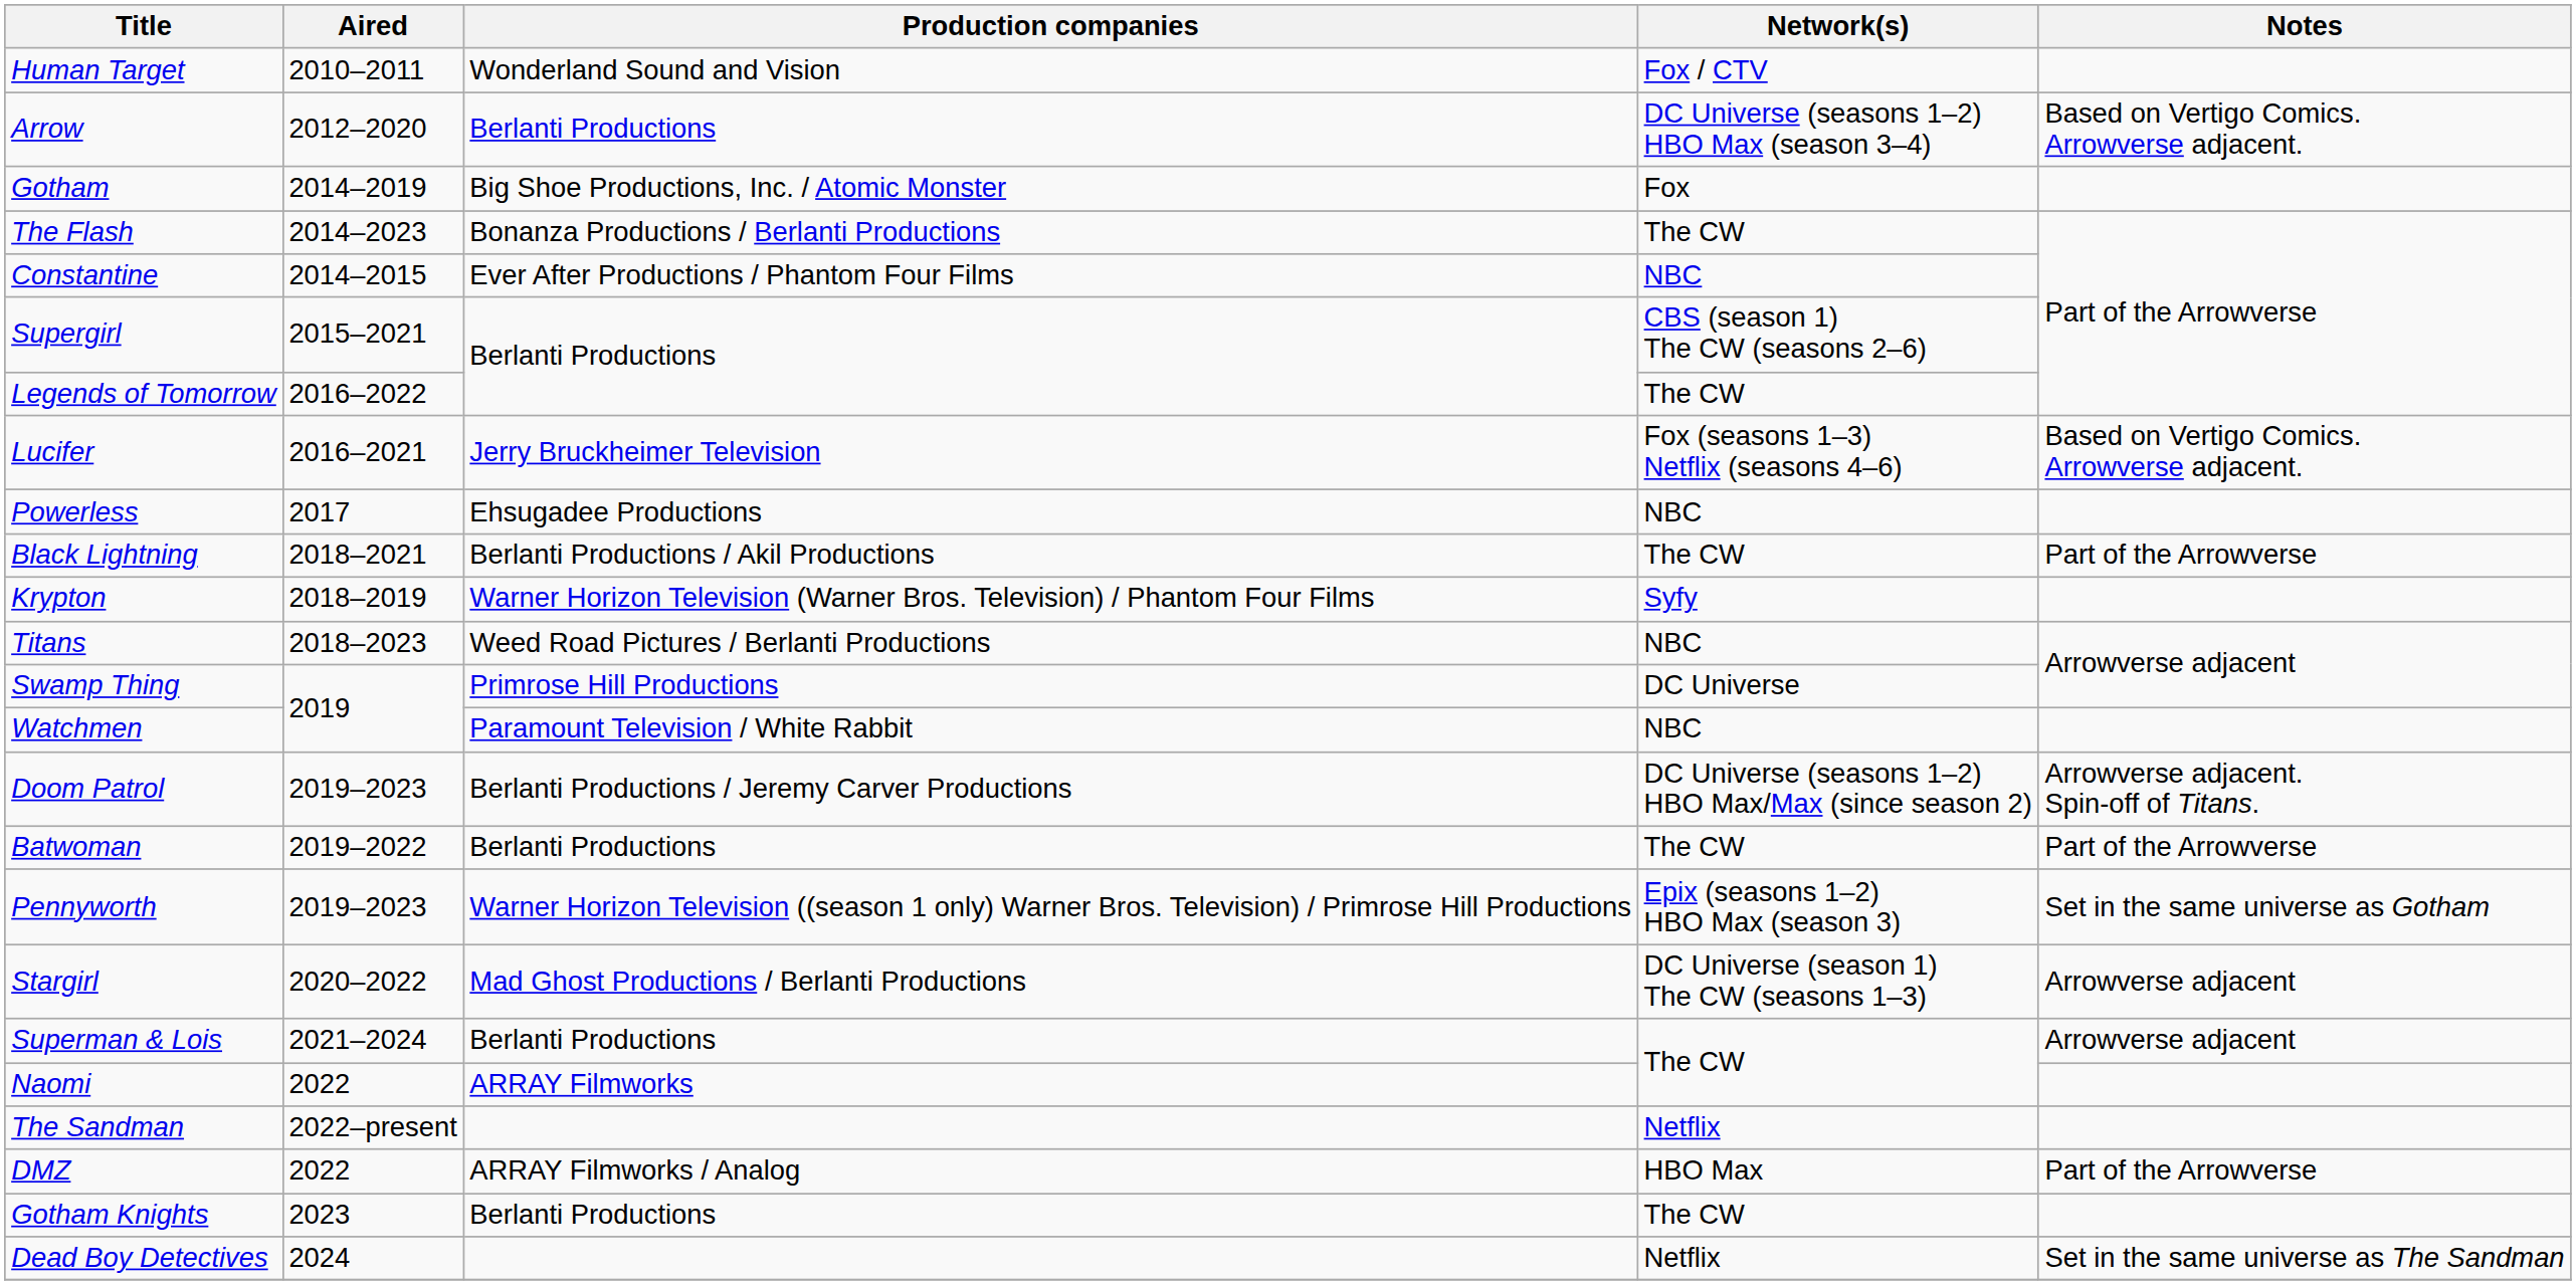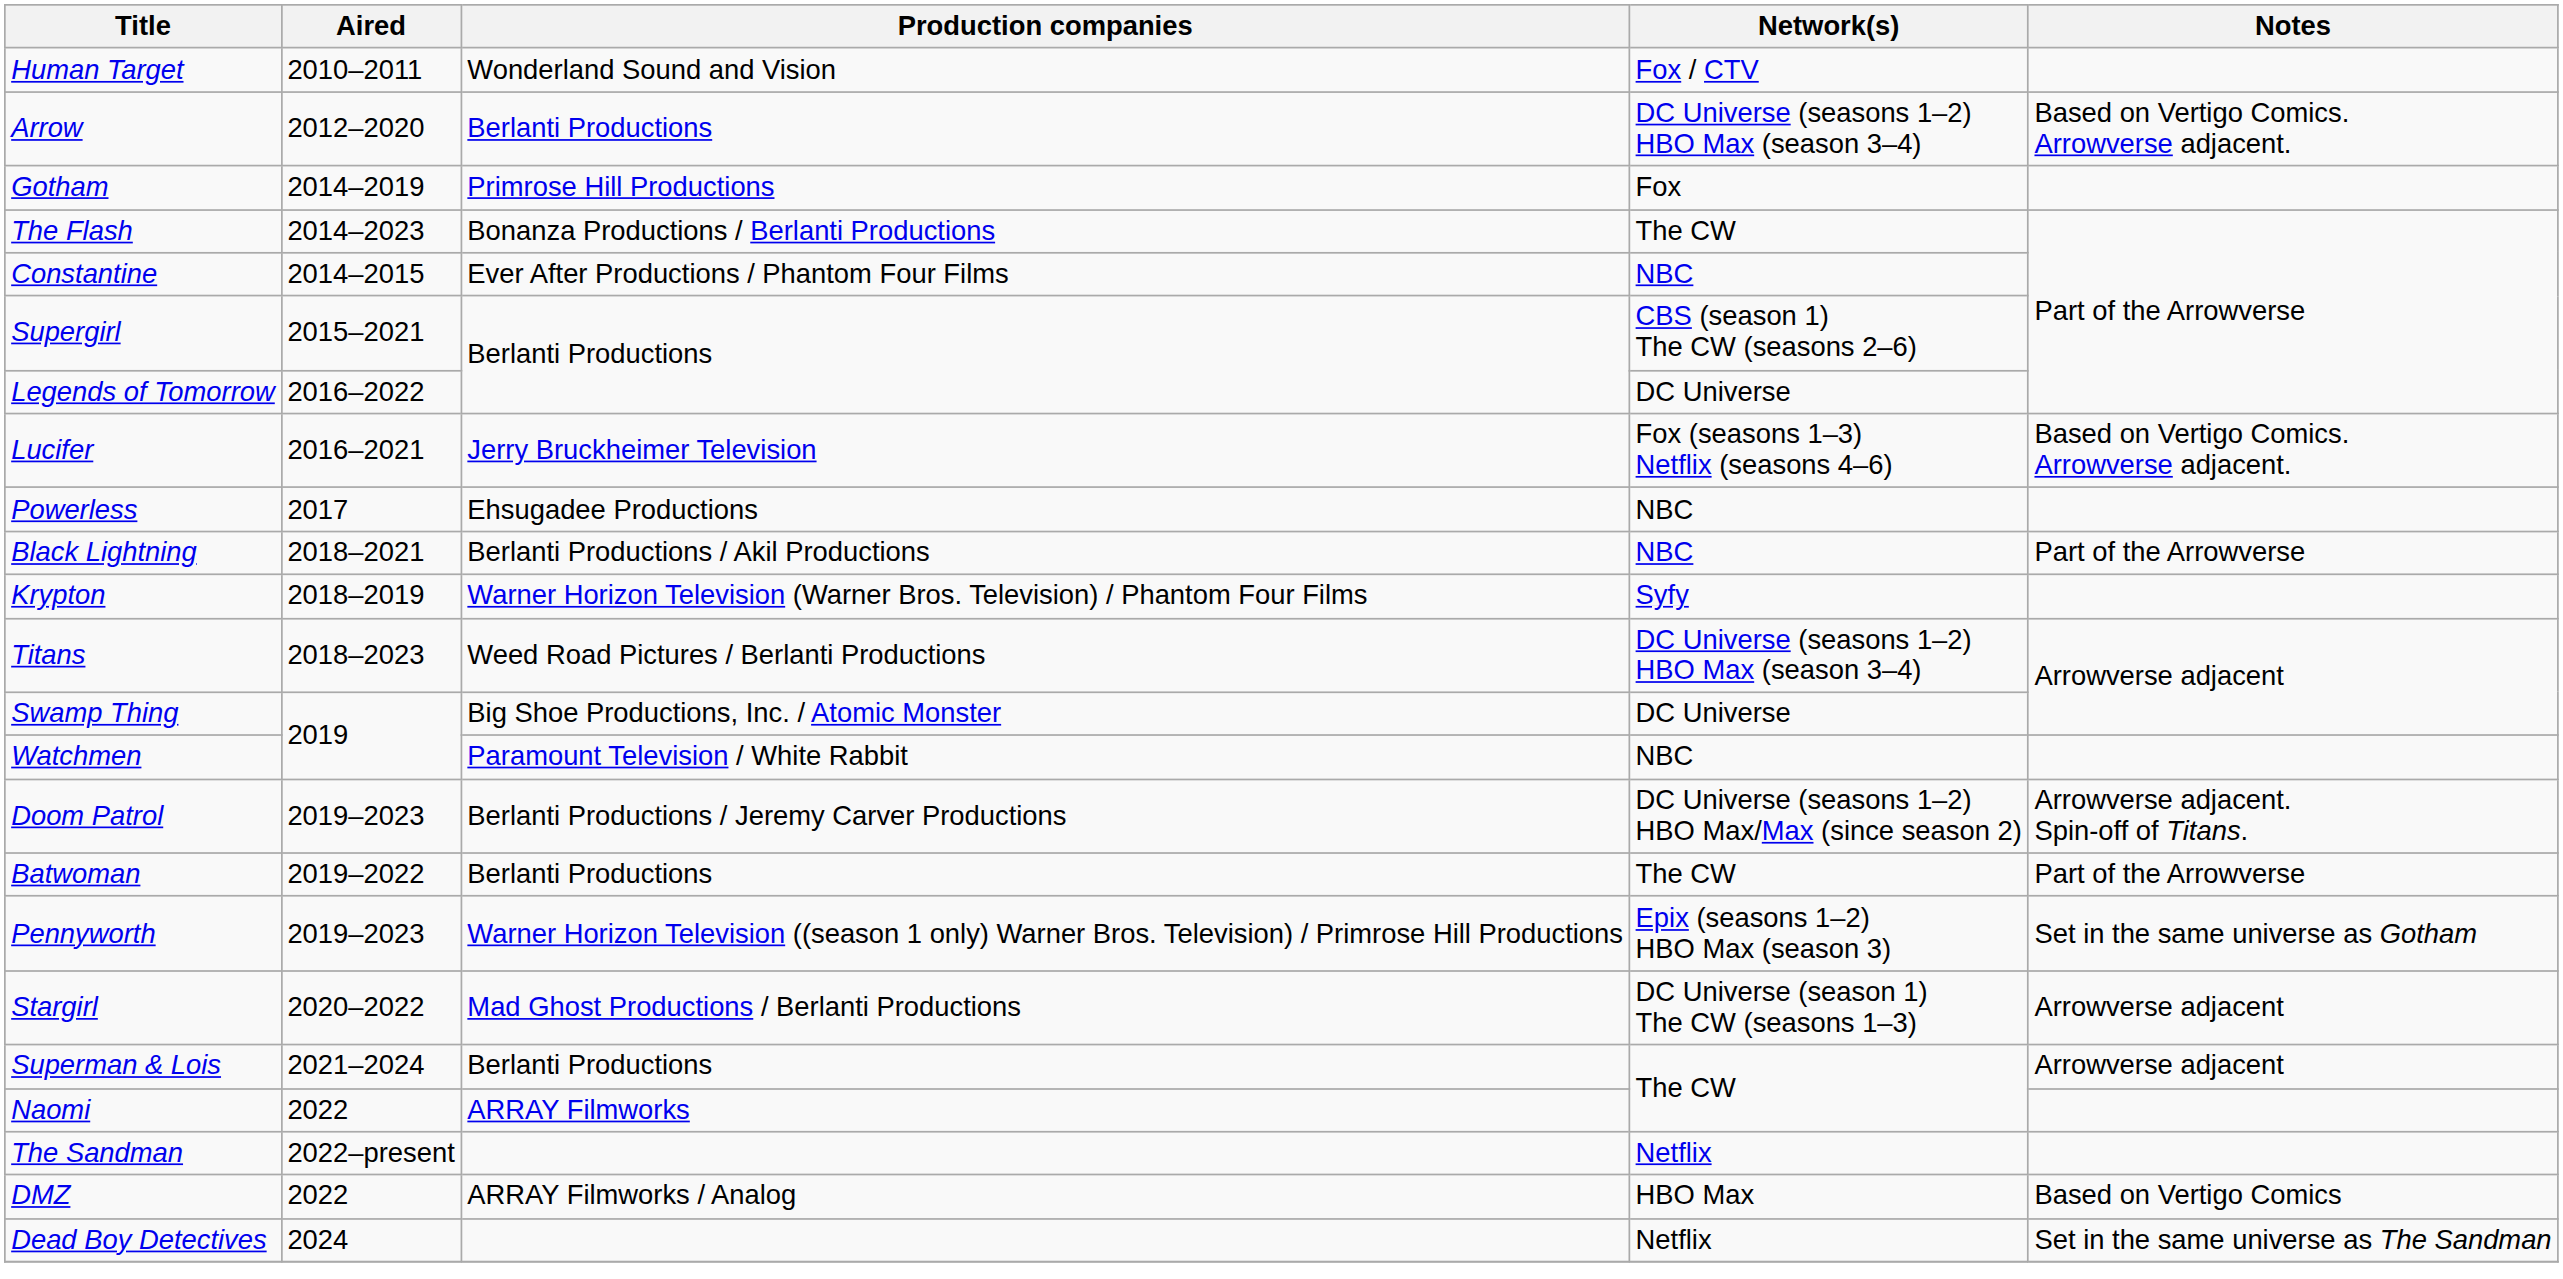Gotham | Production companies: Big Shoe Productions, Inc. / Atomic Monster -> Primrose Hill Productions
Legends of Tomorrow | Network(s): The CW -> DC Universe
Black Lightning | Network(s): The CW -> NBC
Titans | Network(s): NBC -> DC Universe (seasons 1–2) HBO Max (season 3–4)
Swamp Thing | Production companies: Primrose Hill Productions -> Big Shoe Productions, Inc. / Atomic Monster
DMZ | Notes: Part of the Arrowverse -> Based on Vertigo Comics
- row: Gotham Knights | 2023 | Berlanti Productions | The CW
